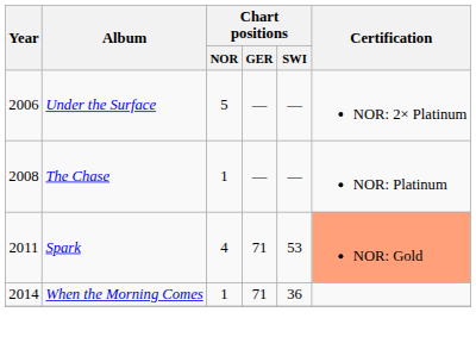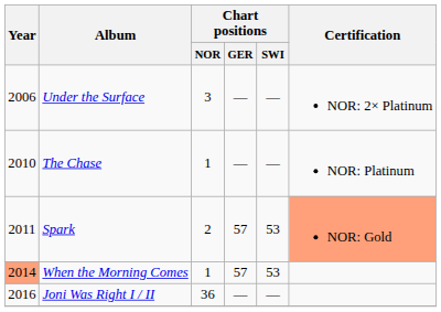Under the Surface | Chart positions / NOR: 5 -> 3
The Chase | Year: 2008 -> 2010
Spark | Chart positions / NOR: 4 -> 2
Spark | Chart positions / GER: 71 -> 57
When the Morning Comes | Year: no background -> lightsalmon background
When the Morning Comes | Chart positions / GER: 71 -> 57
When the Morning Comes | Chart positions / SWI: 36 -> 53
+ row: 2016 | Joni Was Right I / II | 36 | — | —
